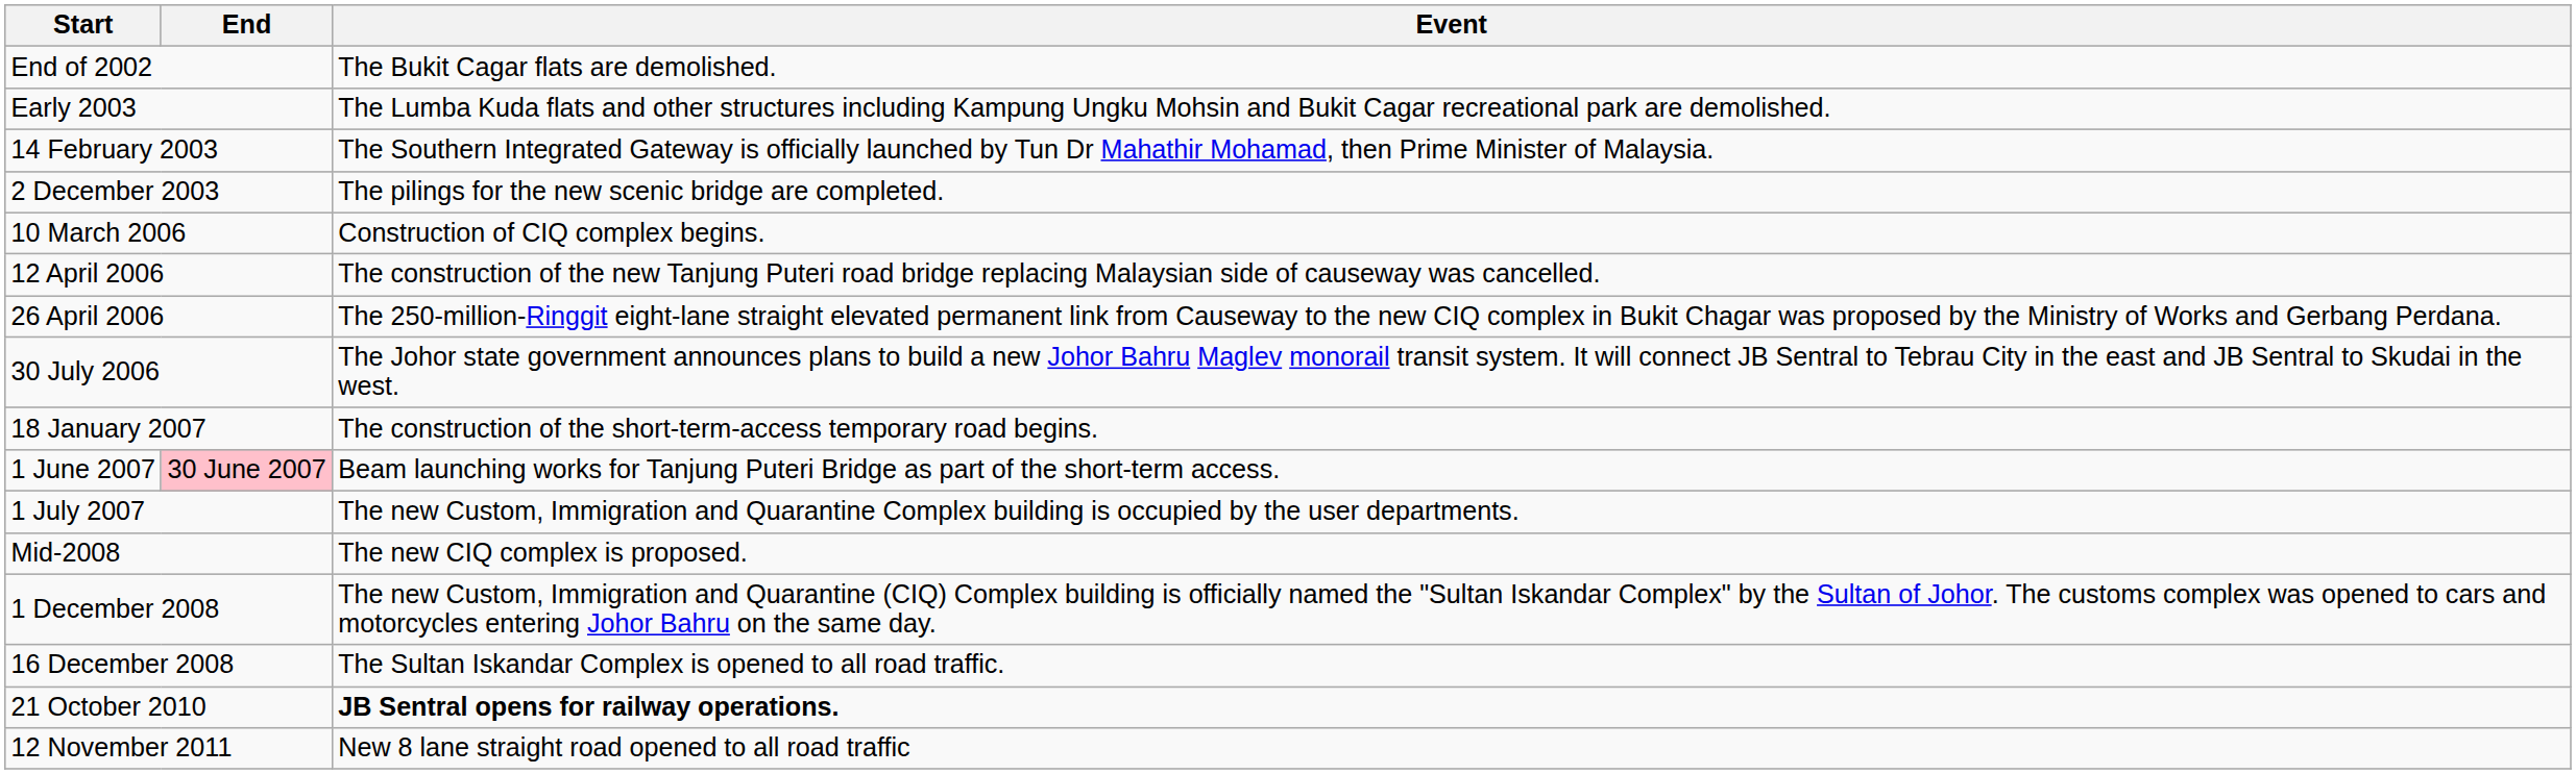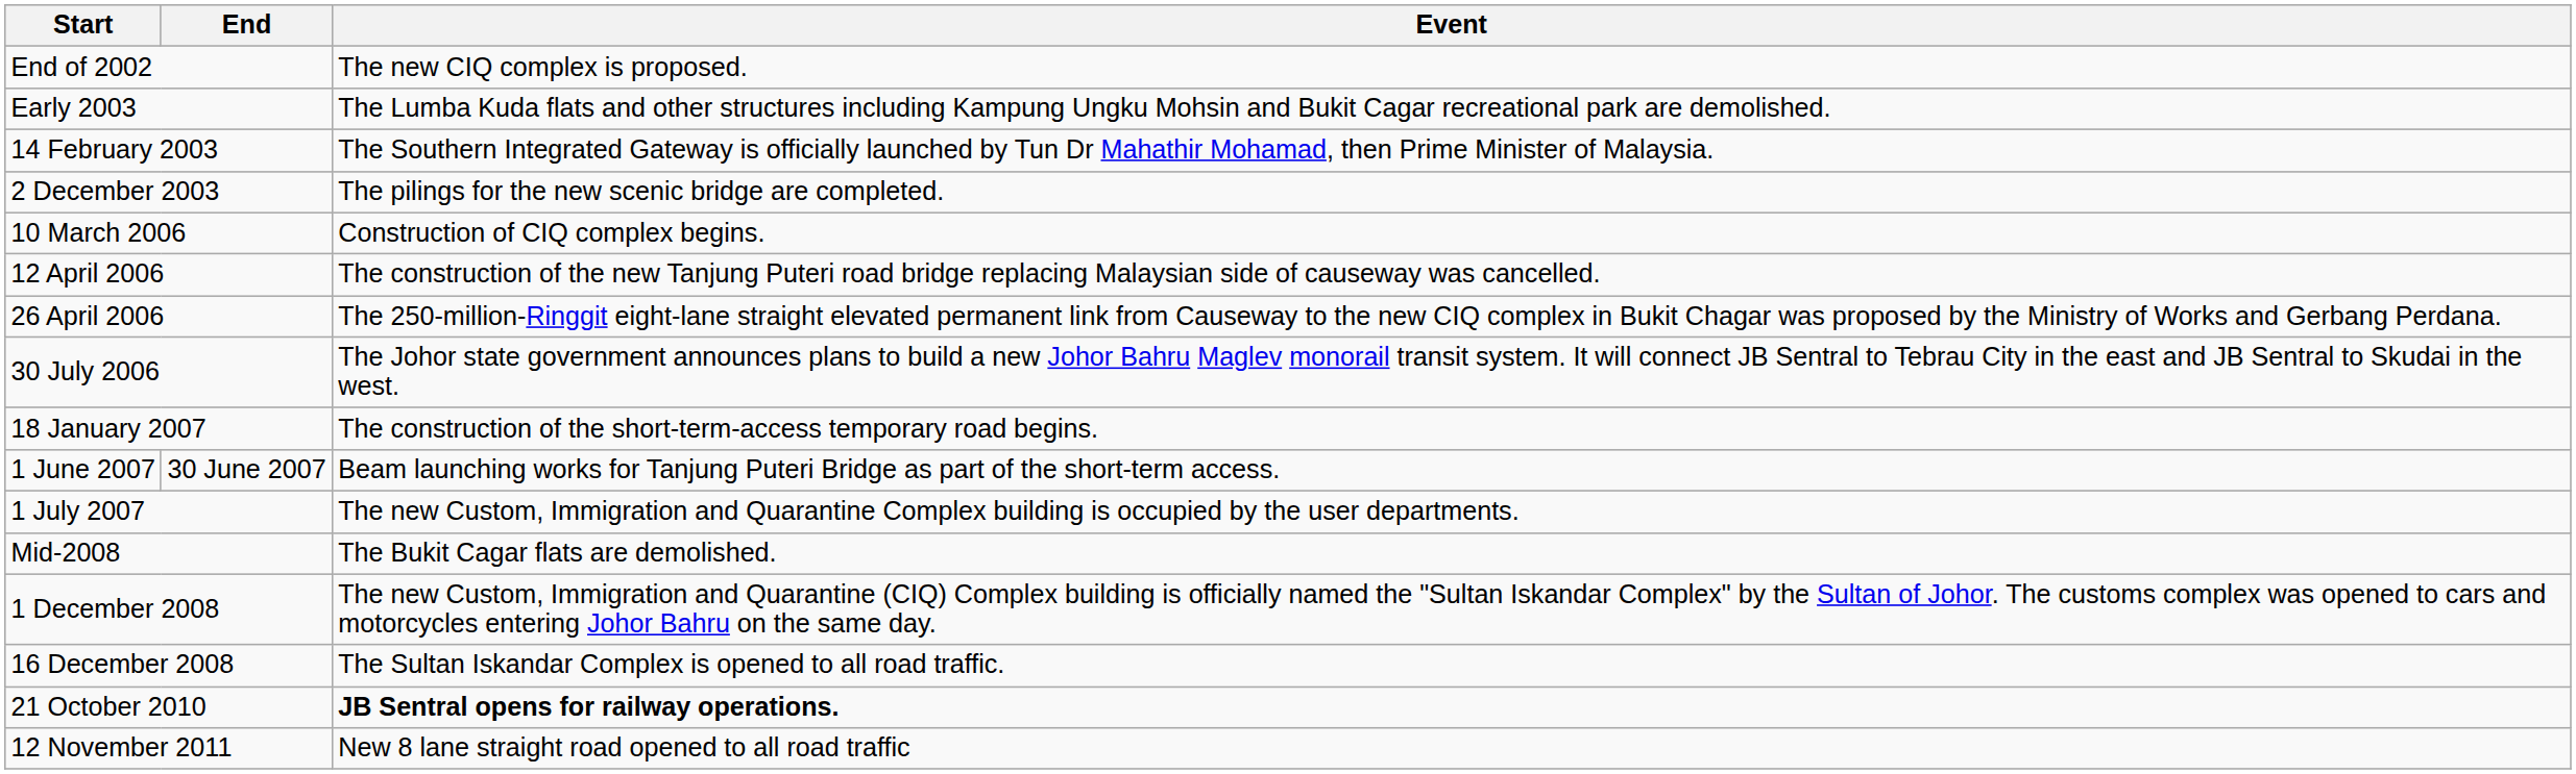End of 2002 | Event: The Bukit Cagar flats are demolished. -> The new CIQ complex is proposed.
1 June 2007 | End: pink background -> no background
Mid-2008 | Event: The new CIQ complex is proposed. -> The Bukit Cagar flats are demolished.
